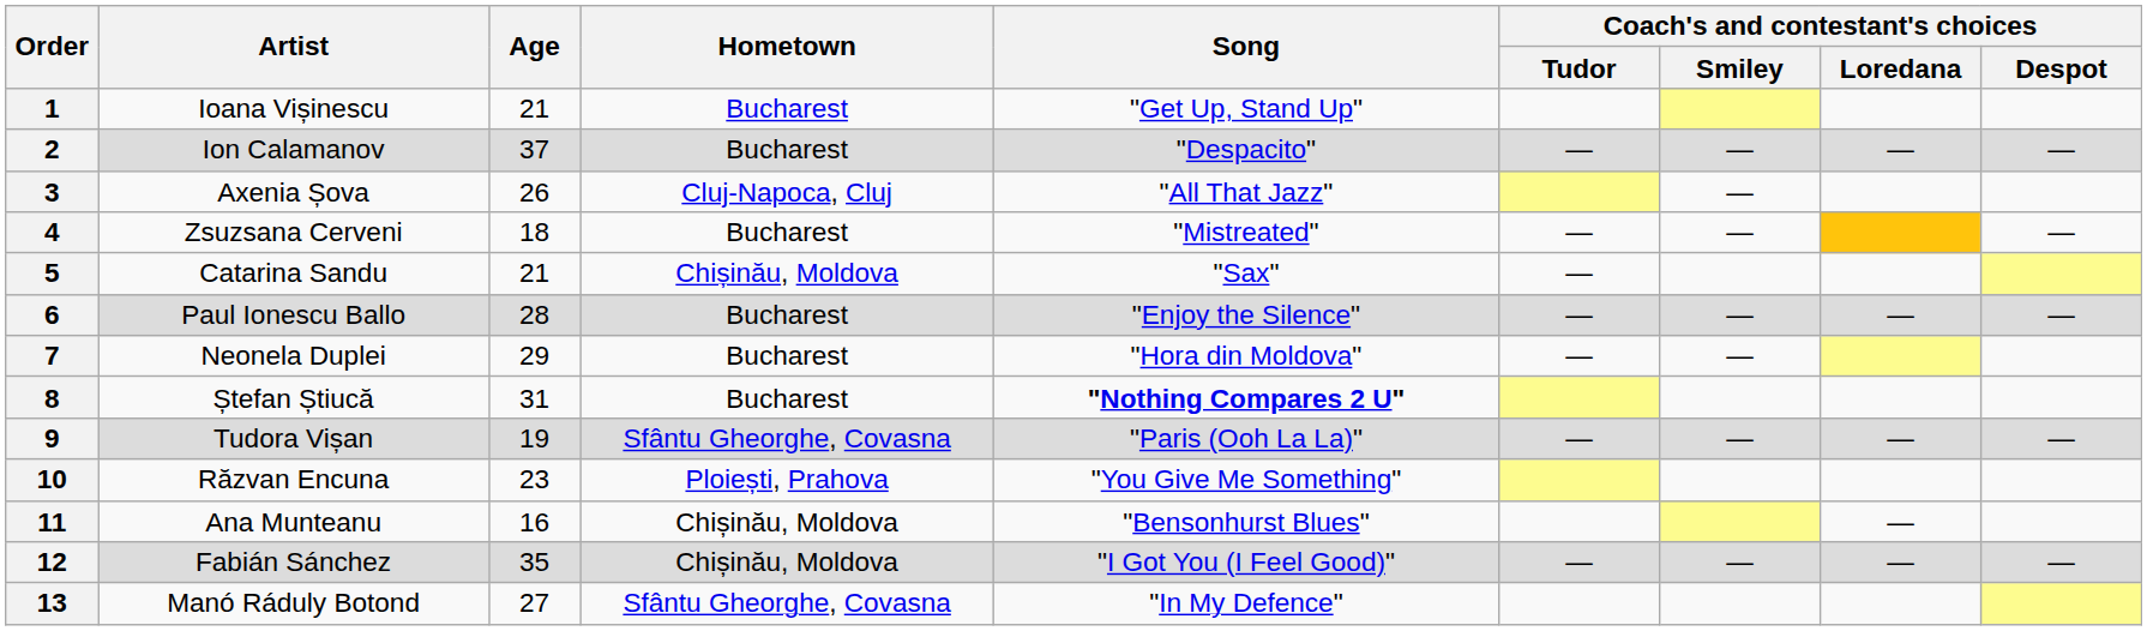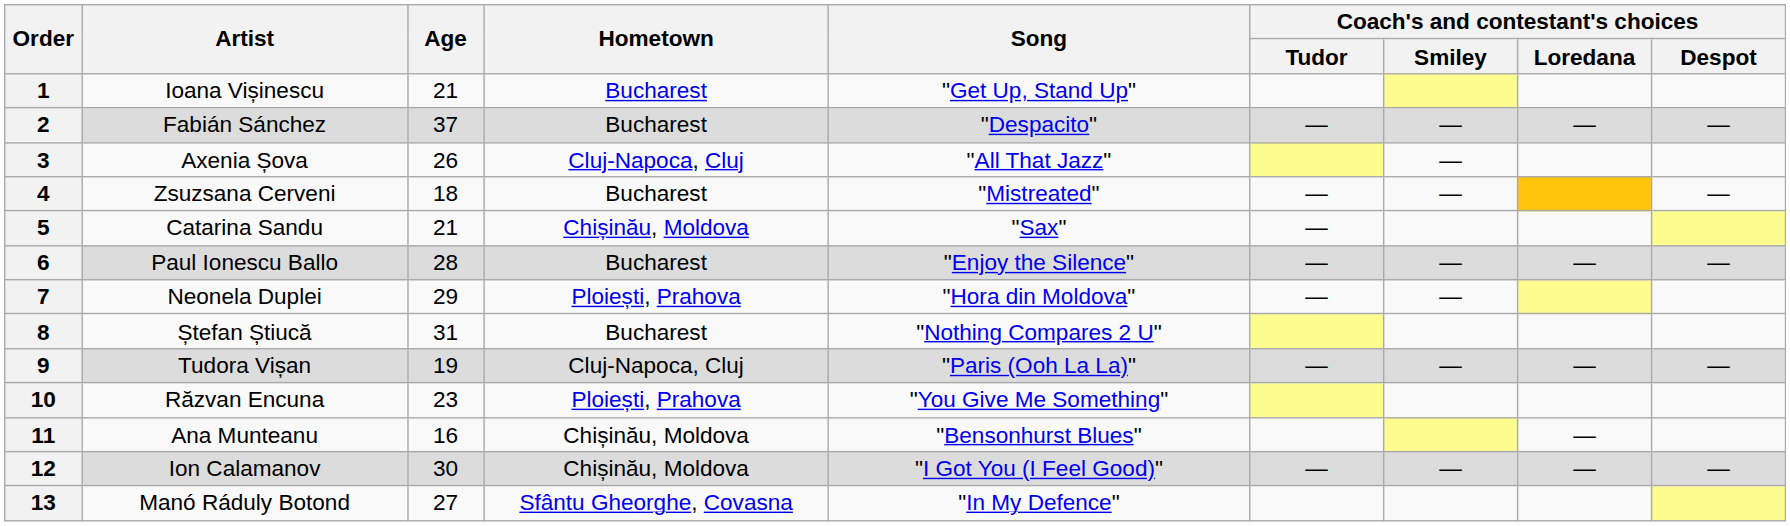2 | Artist: Ion Calamanov -> Fabián Sánchez
7 | Hometown: Bucharest -> Ploiești, Prahova
8 | Song: bold -> normal
9 | Hometown: Sfântu Gheorghe, Covasna -> Cluj-Napoca, Cluj
12 | Artist: Fabián Sánchez -> Ion Calamanov
12 | Age: 35 -> 30
